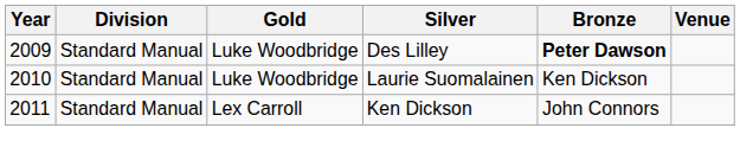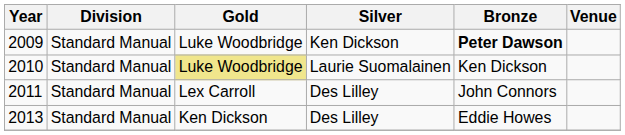2009 | Silver: Des Lilley -> Ken Dickson
2010 | Gold: no background -> khaki background
2011 | Silver: Ken Dickson -> Des Lilley
+ row: 2013 | Standard Manual | Ken Dickson | Des Lilley | Eddie Howes
